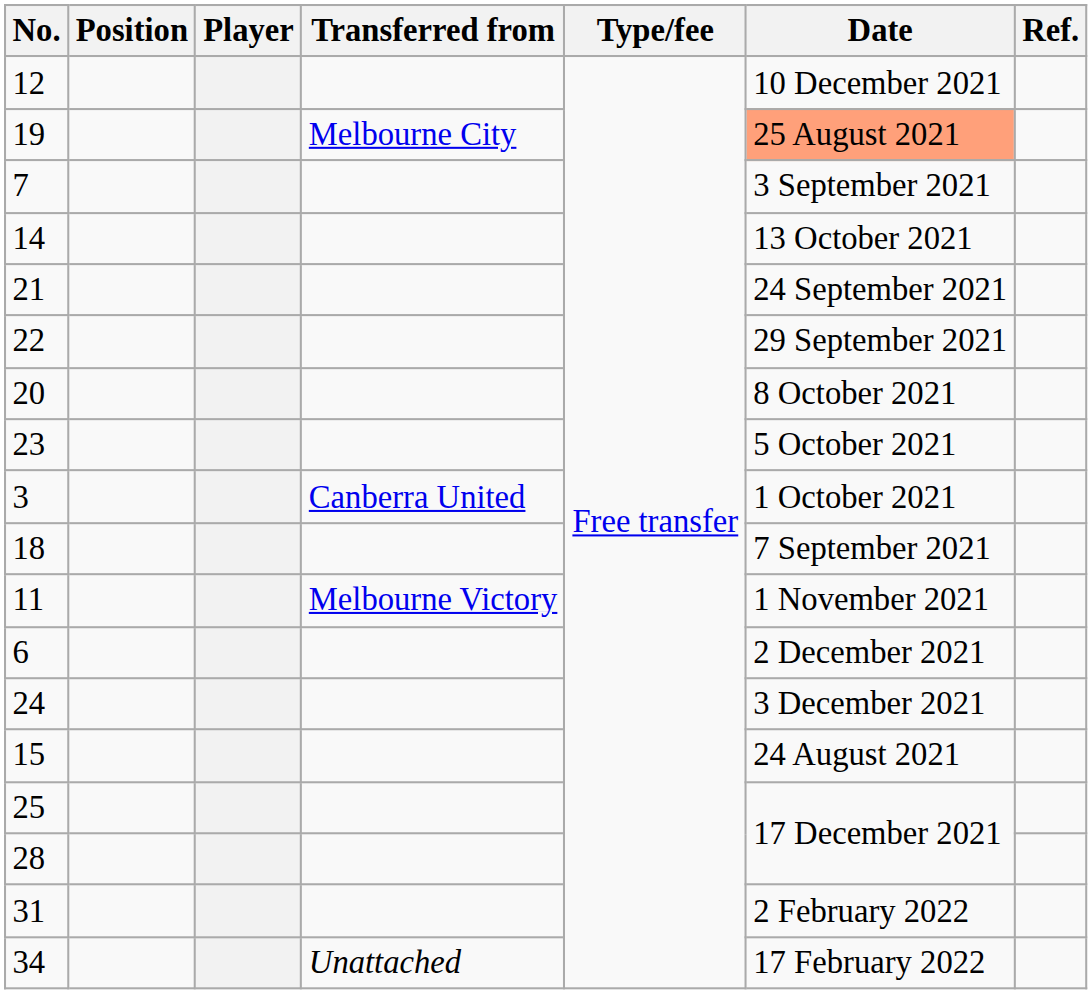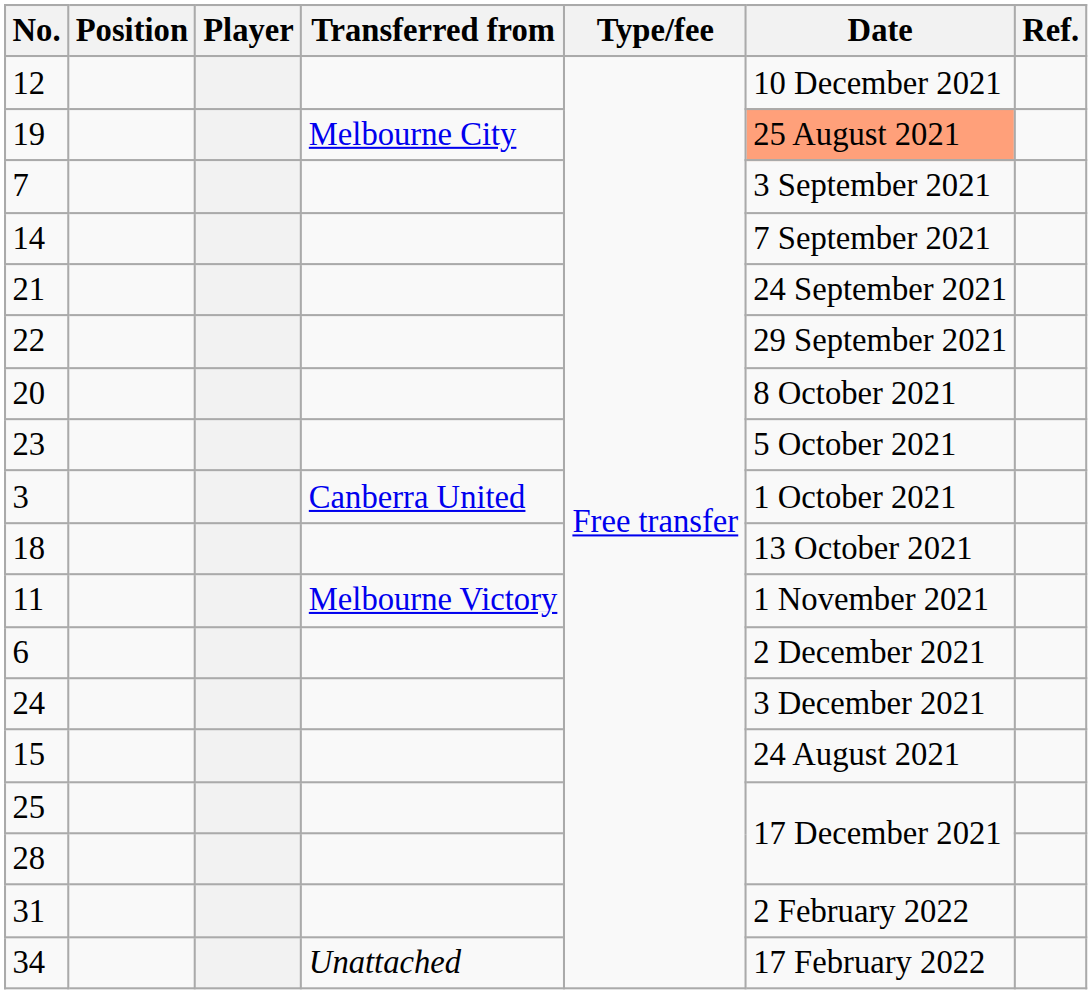14 | Date: 13 October 2021 -> 7 September 2021
18 | Date: 7 September 2021 -> 13 October 2021
